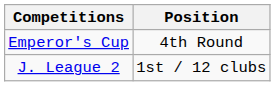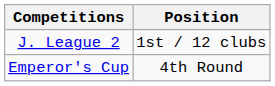rows swapped: J. League 2 <-> Emperor's Cup
